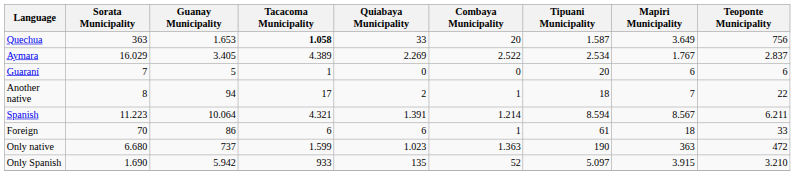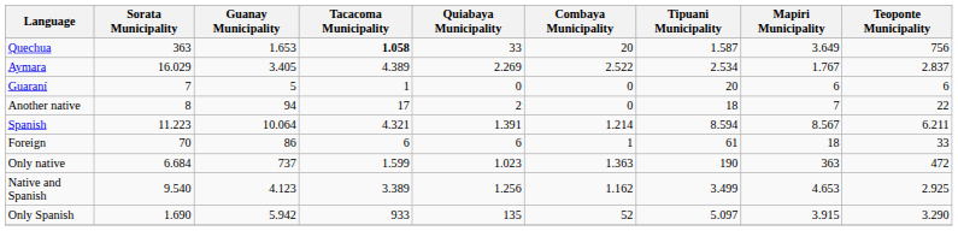Another native | Combaya Municipality: 1 -> 0
Only native | Sorata Municipality: 6.680 -> 6.684
+ row: Native and Spanish | 9.540 | 4.123 | 3.389 | 1.256 | 1.162 | 3.499 | 4.653 | 2.925
Only Spanish | Teoponte Municipality: 3.210 -> 3.290
